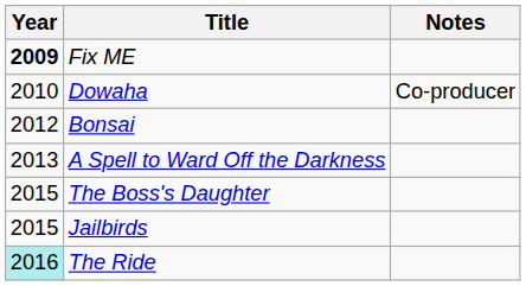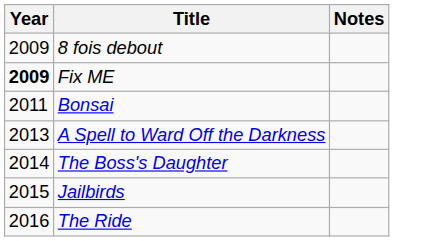+ row: 2009 | 8 fois debout
- row: 2010 | Dowaha | Co-producer
Bonsai | Year: 2012 -> 2011
The Boss's Daughter | Year: 2015 -> 2014
The Ride | Year: paleturquoise background -> no background
